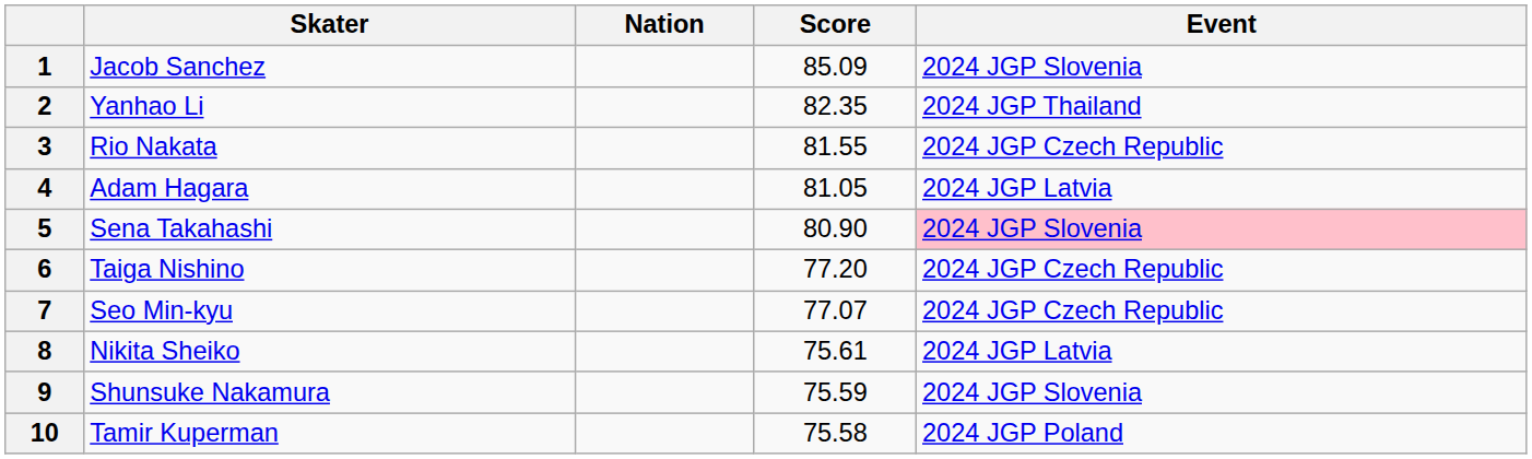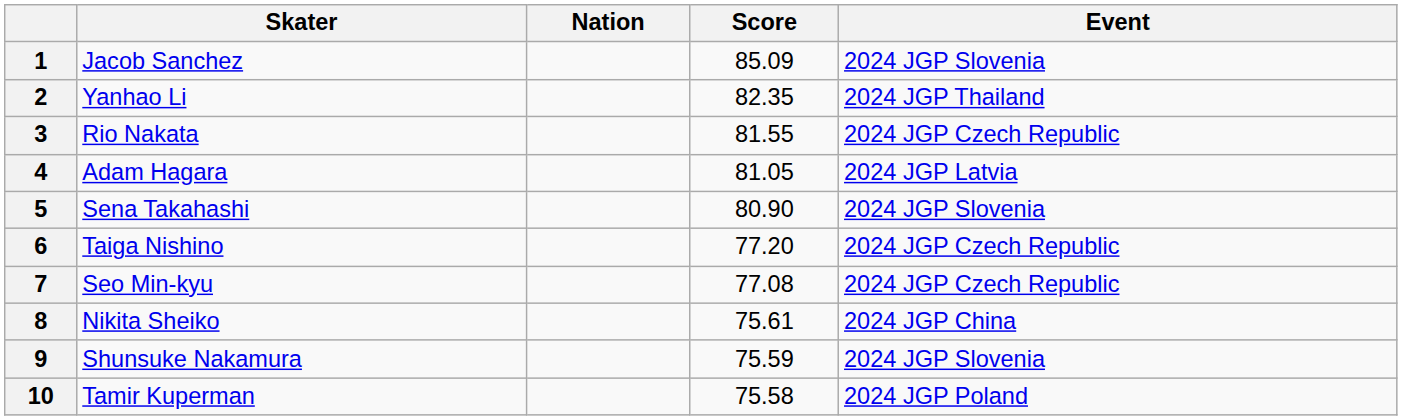5 | Event: pink background -> no background
7 | Score: 77.07 -> 77.08
8 | Event: 2024 JGP Latvia -> 2024 JGP China
